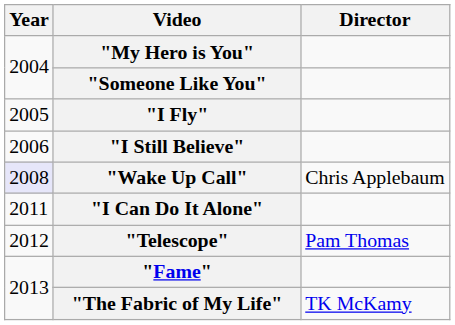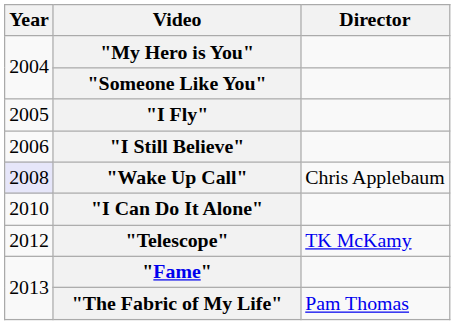"I Can Do It Alone" | Year: 2011 -> 2010
"Telescope" | Director: Pam Thomas -> TK McKamy
"The Fabric of My Life" | Director: TK McKamy -> Pam Thomas
